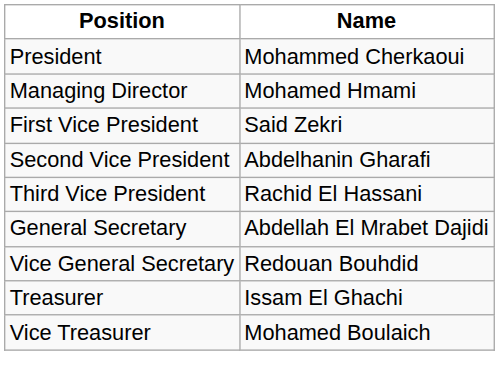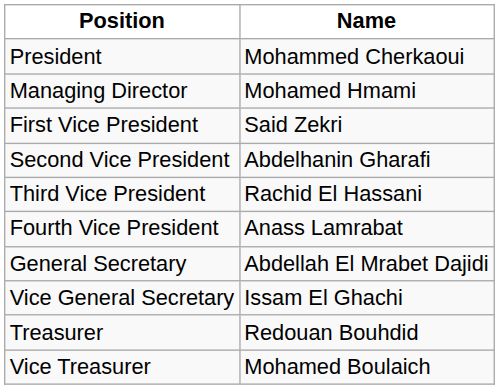+ row: Fourth Vice President | Anass Lamrabat
Vice General Secretary | Name: Redouan Bouhdid -> Issam El Ghachi
Treasurer | Name: Issam El Ghachi -> Redouan Bouhdid
